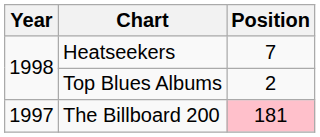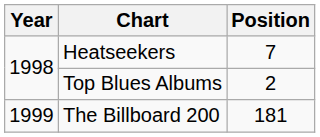The Billboard 200 | Year: 1997 -> 1999
The Billboard 200 | Position: pink background -> no background
